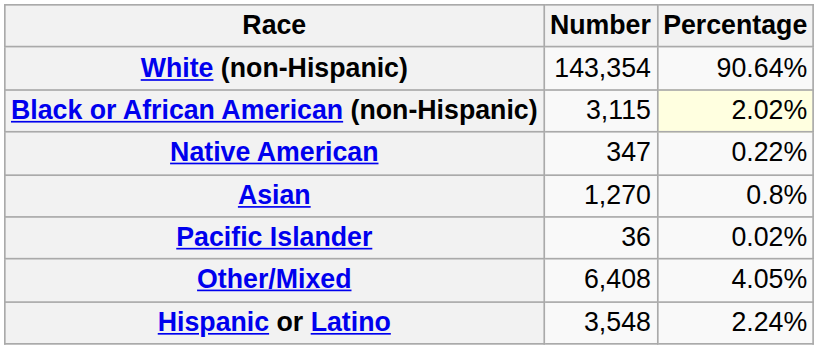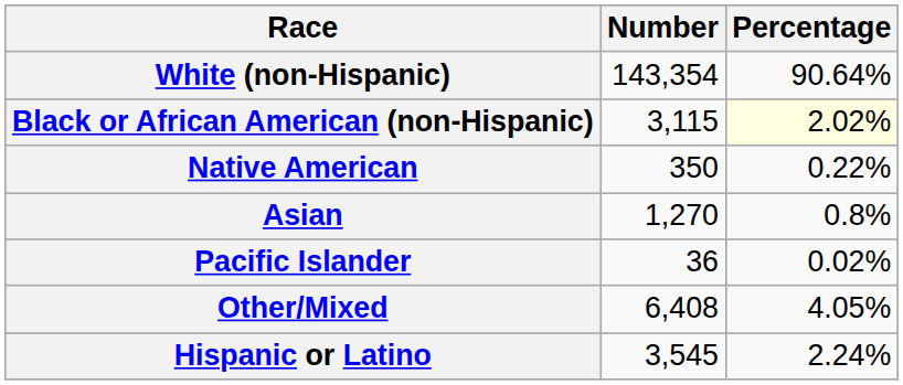Native American | Number: 347 -> 350
Hispanic or Latino | Number: 3,548 -> 3,545
